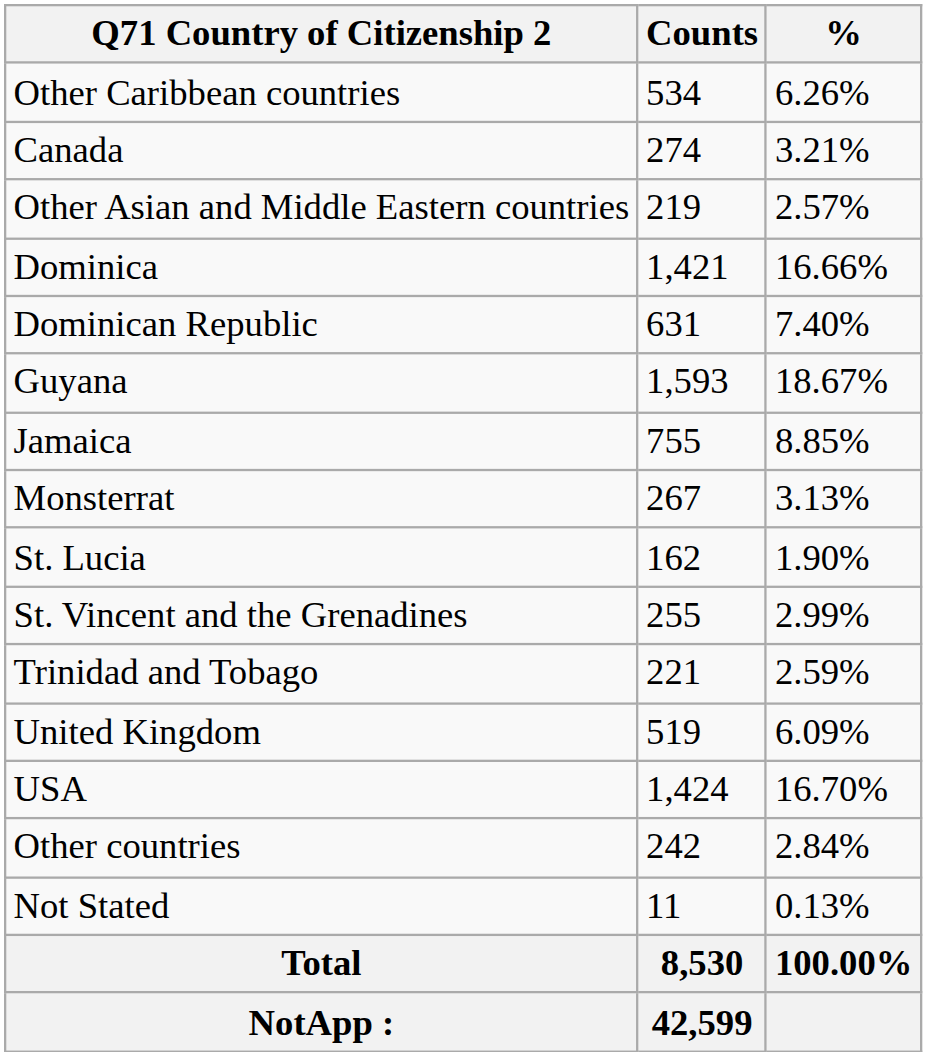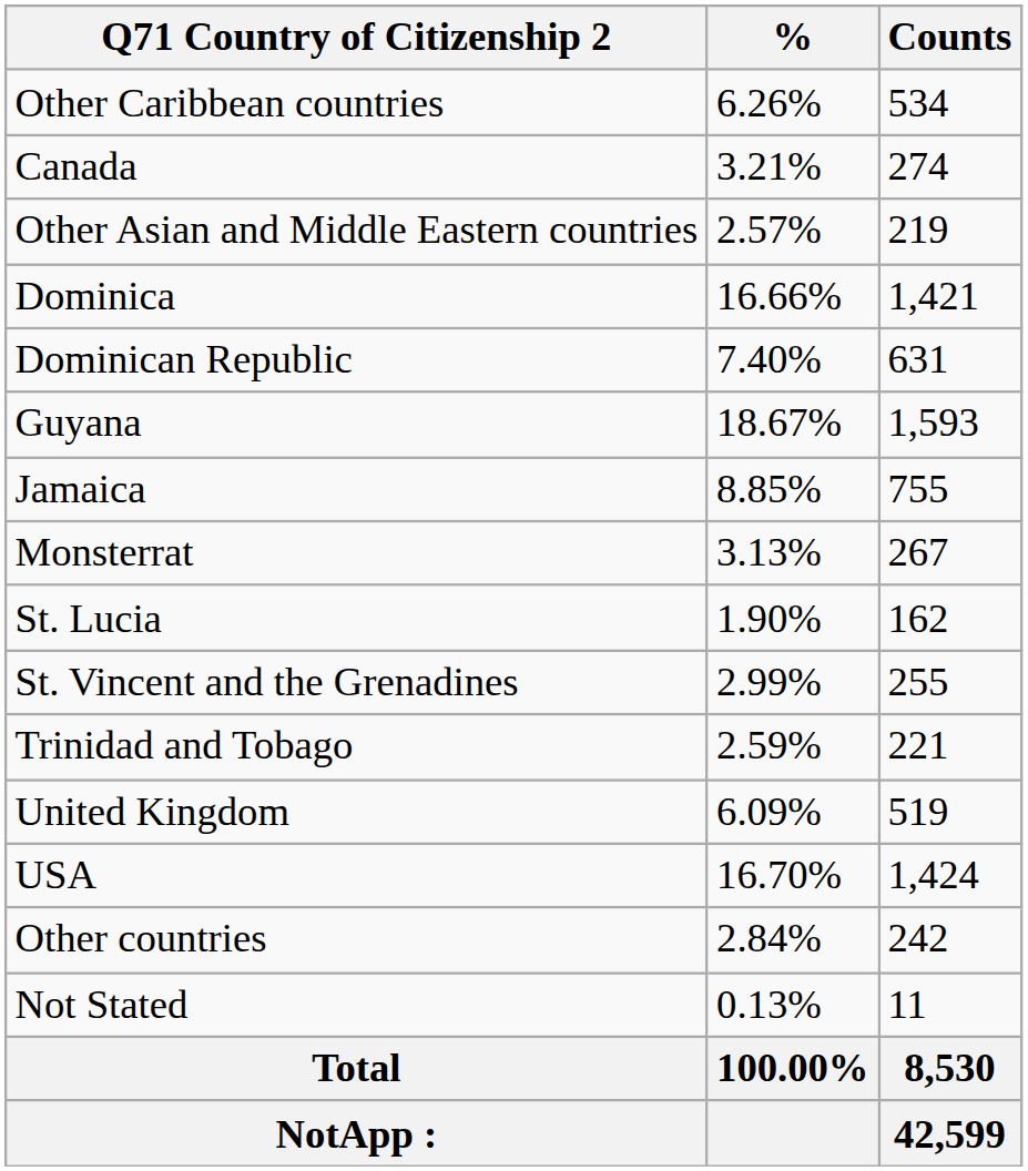columns swapped: Counts <-> %
